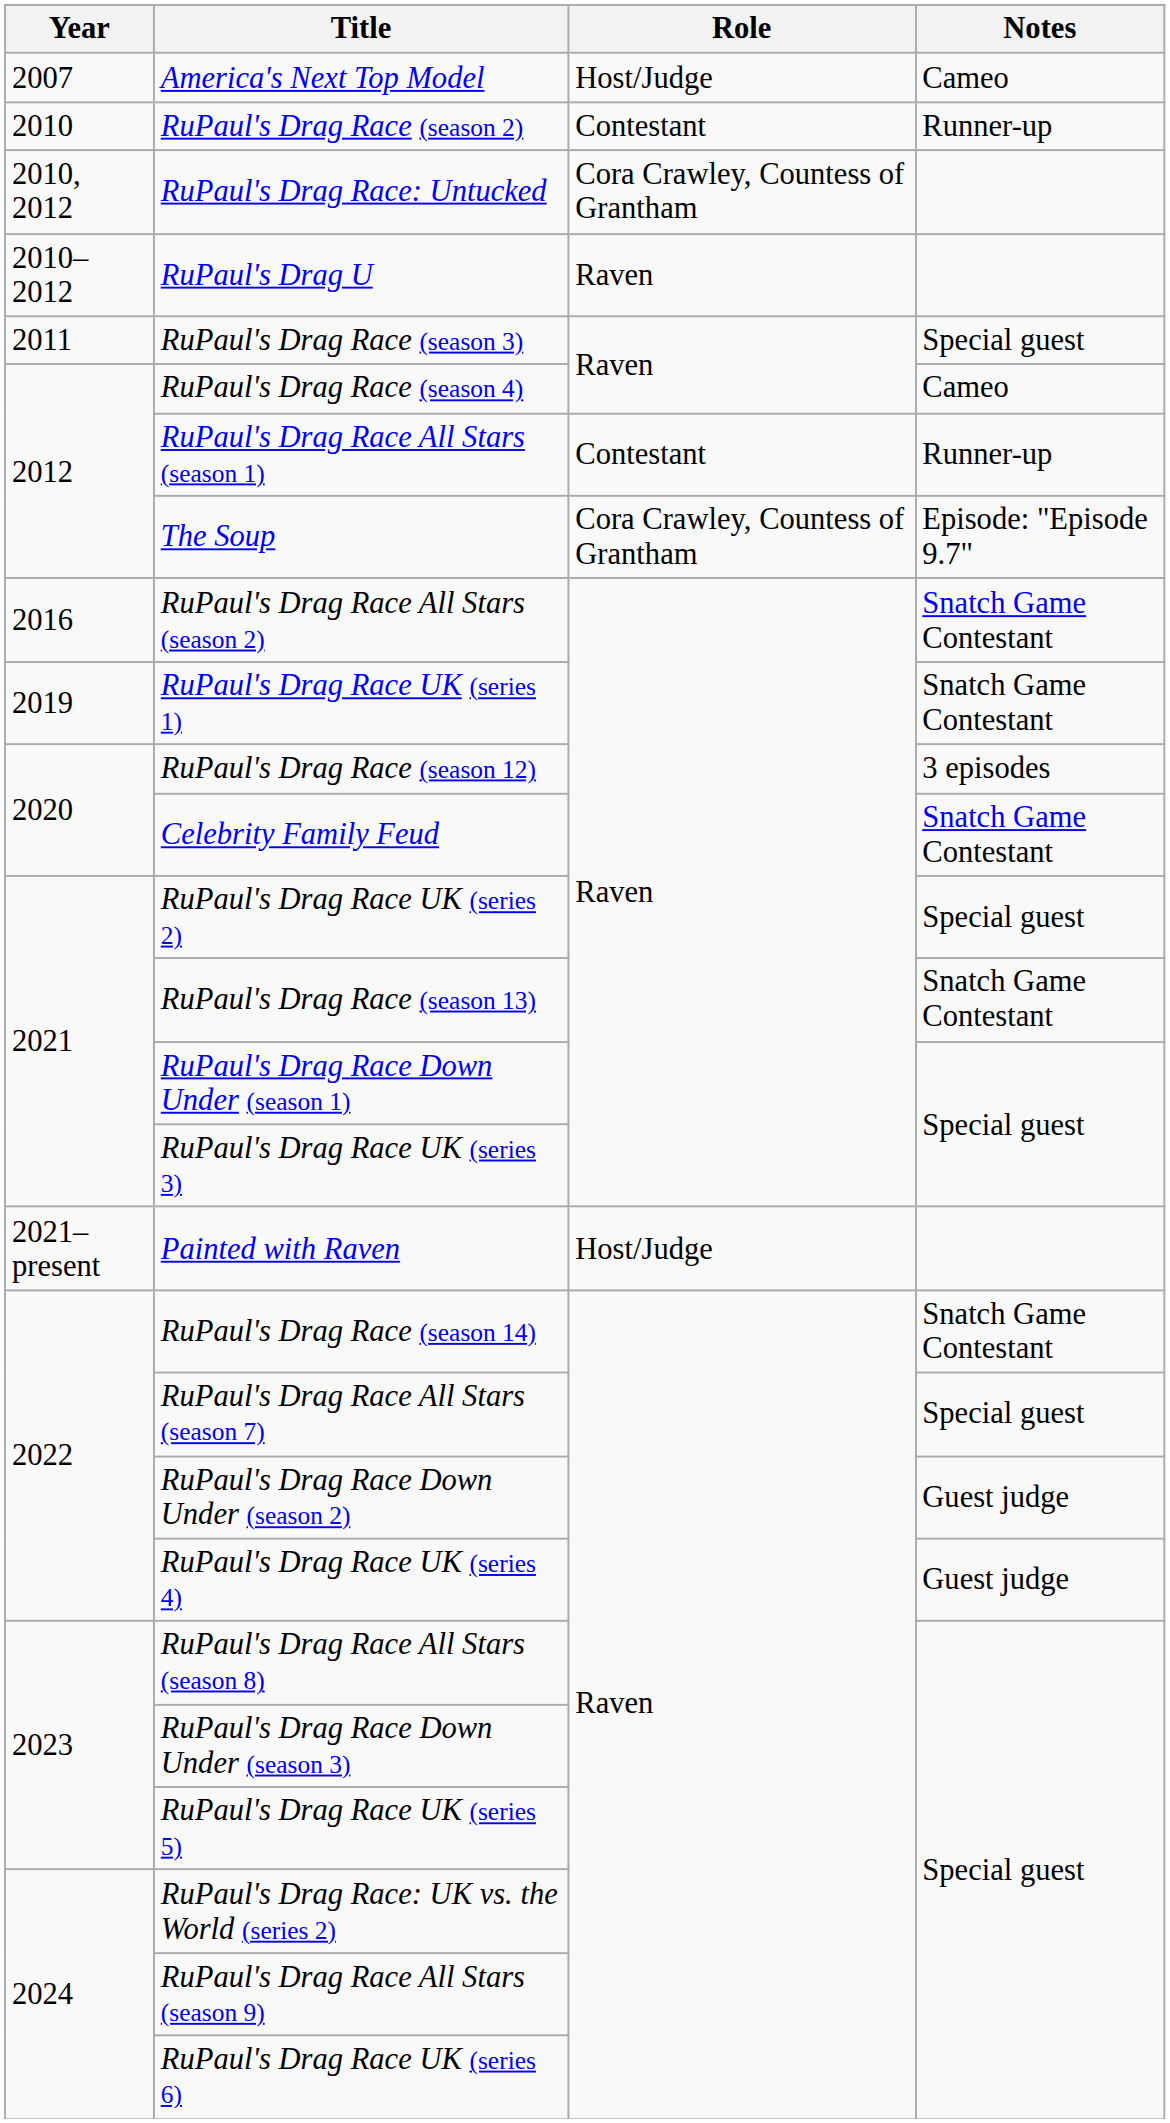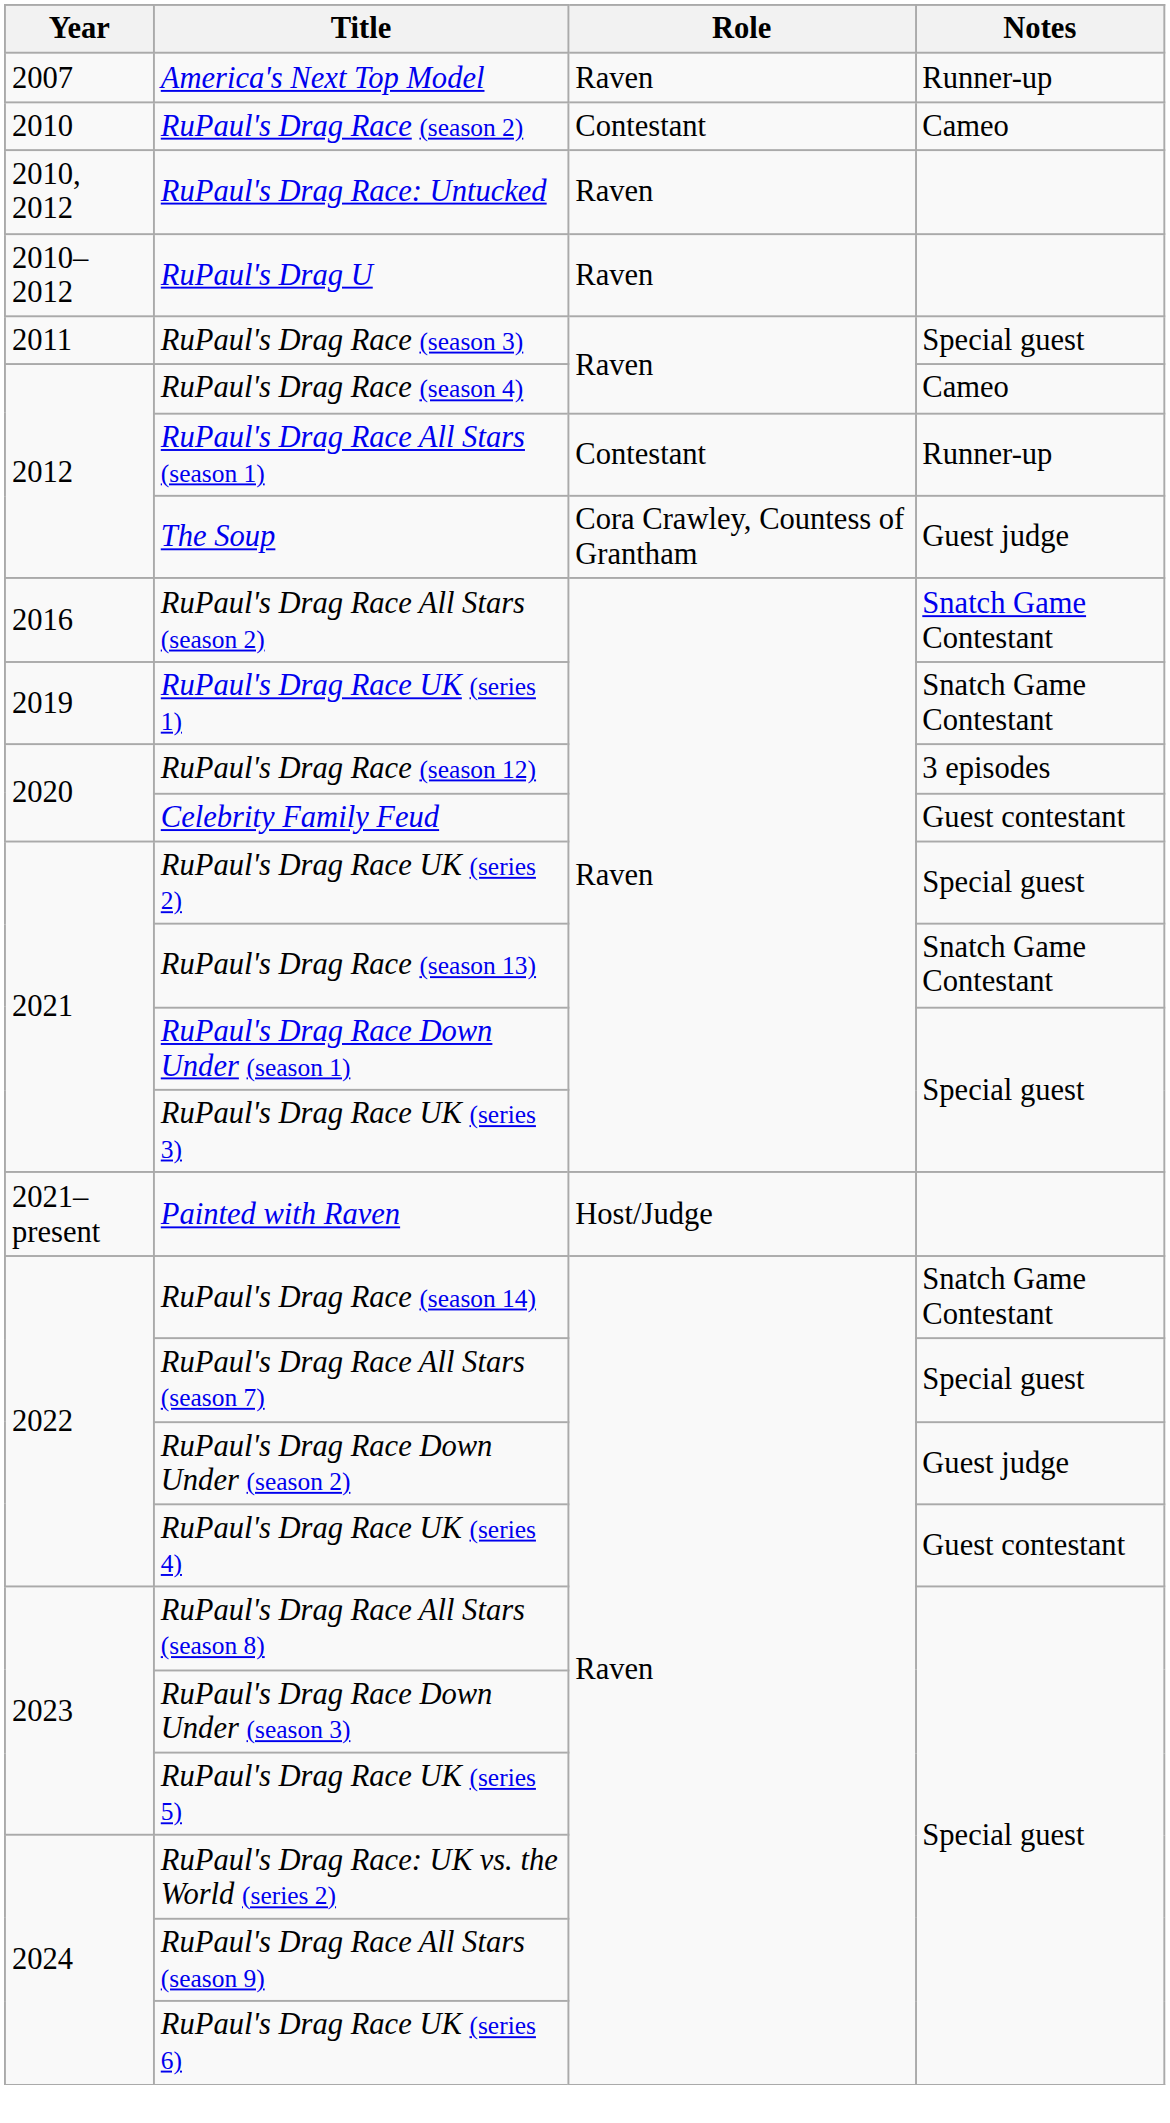America's Next Top Model | Role: Host/Judge -> Raven
America's Next Top Model | Notes: Cameo -> Runner-up
RuPaul's Drag Race (season 2) | Notes: Runner-up -> Cameo
RuPaul's Drag Race: Untucked | Role: Cora Crawley, Countess of Grantham -> Raven
The Soup | Notes: Episode: "Episode 9.7" -> Guest judge
Celebrity Family Feud | Notes: Snatch Game Contestant -> Guest contestant
RuPaul's Drag Race UK (series 4) | Notes: Guest judge -> Guest contestant
